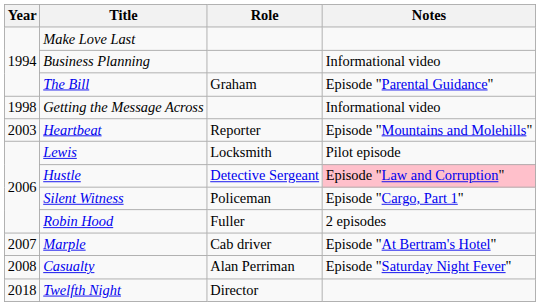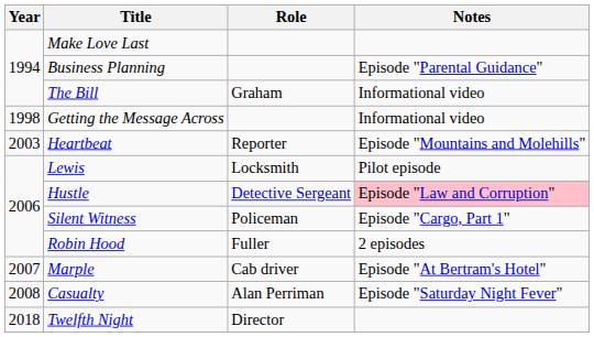Business Planning | Notes: Informational video -> Episode "Parental Guidance"
The Bill | Notes: Episode "Parental Guidance" -> Informational video
